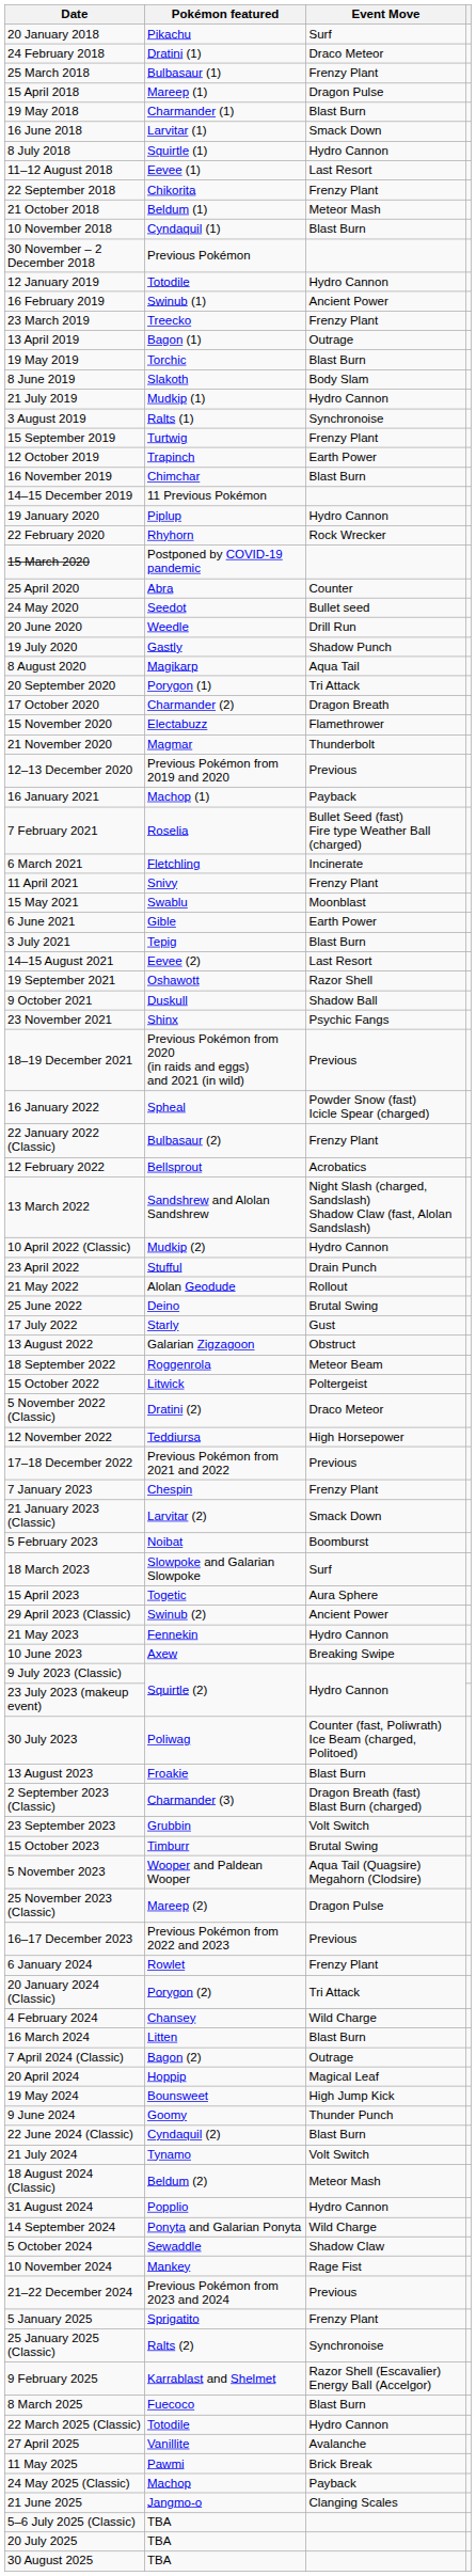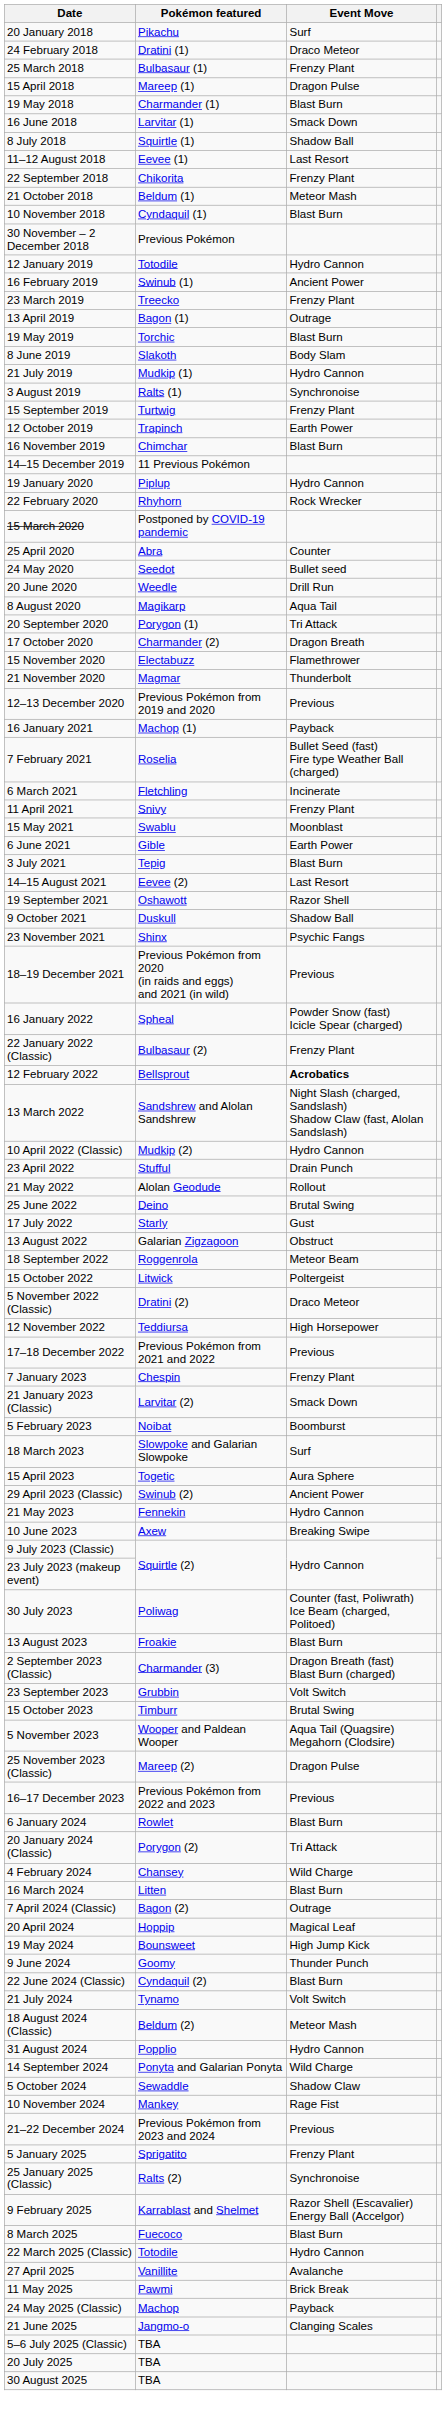8 July 2018 | Event Move: Hydro Cannon -> Shadow Ball
- row: 19 July 2020 | Gastly | Shadow Punch
12 February 2022 | Event Move: normal -> bold
6 January 2024 | Event Move: Frenzy Plant -> Blast Burn
